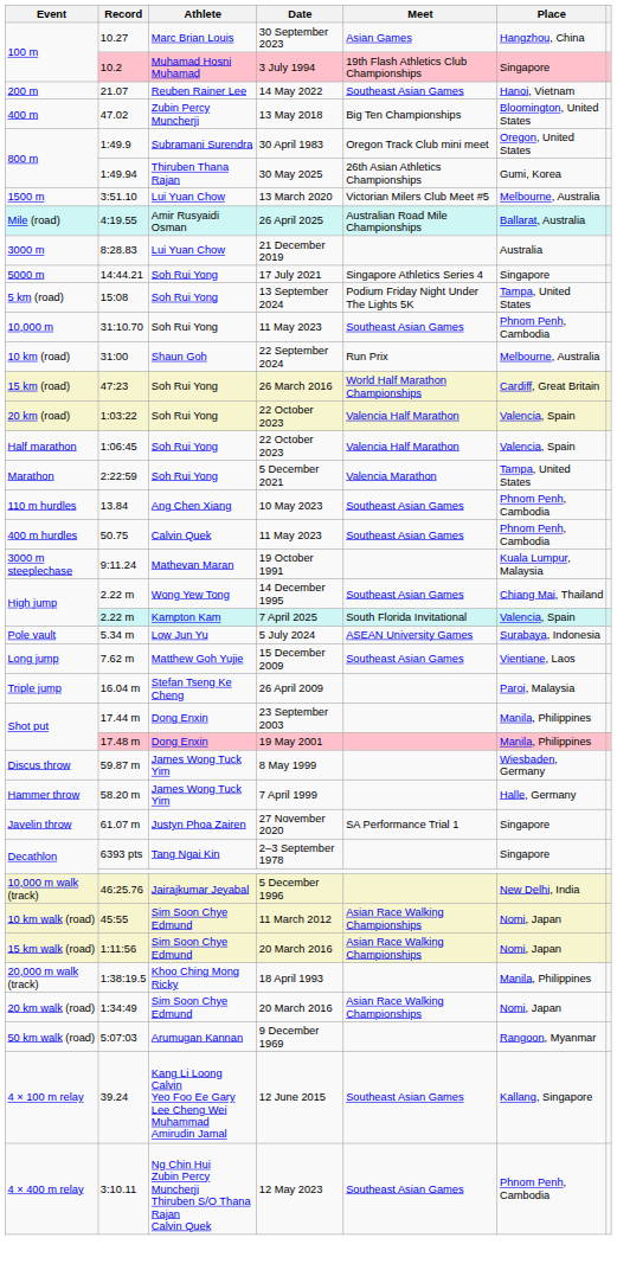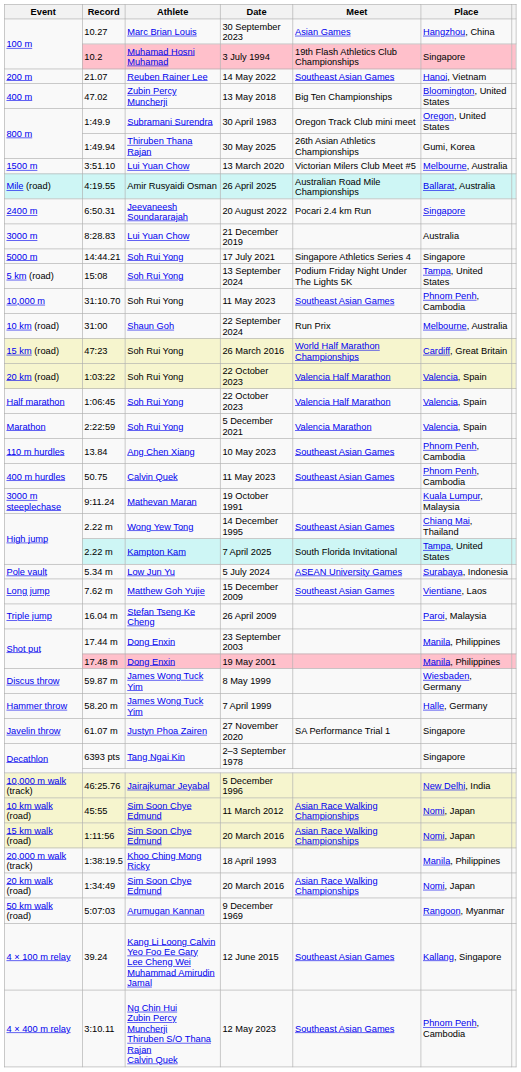+ row: 2400 m | 6:50.31 | Jeevaneesh Soundararajah | 20 August 2022 | Pocari 2.4 km Run | Singapore
5 December 2021 | Place: Tampa, United States -> Valencia, Spain
7 April 2025 | Place: Valencia, Spain -> Tampa, United States
